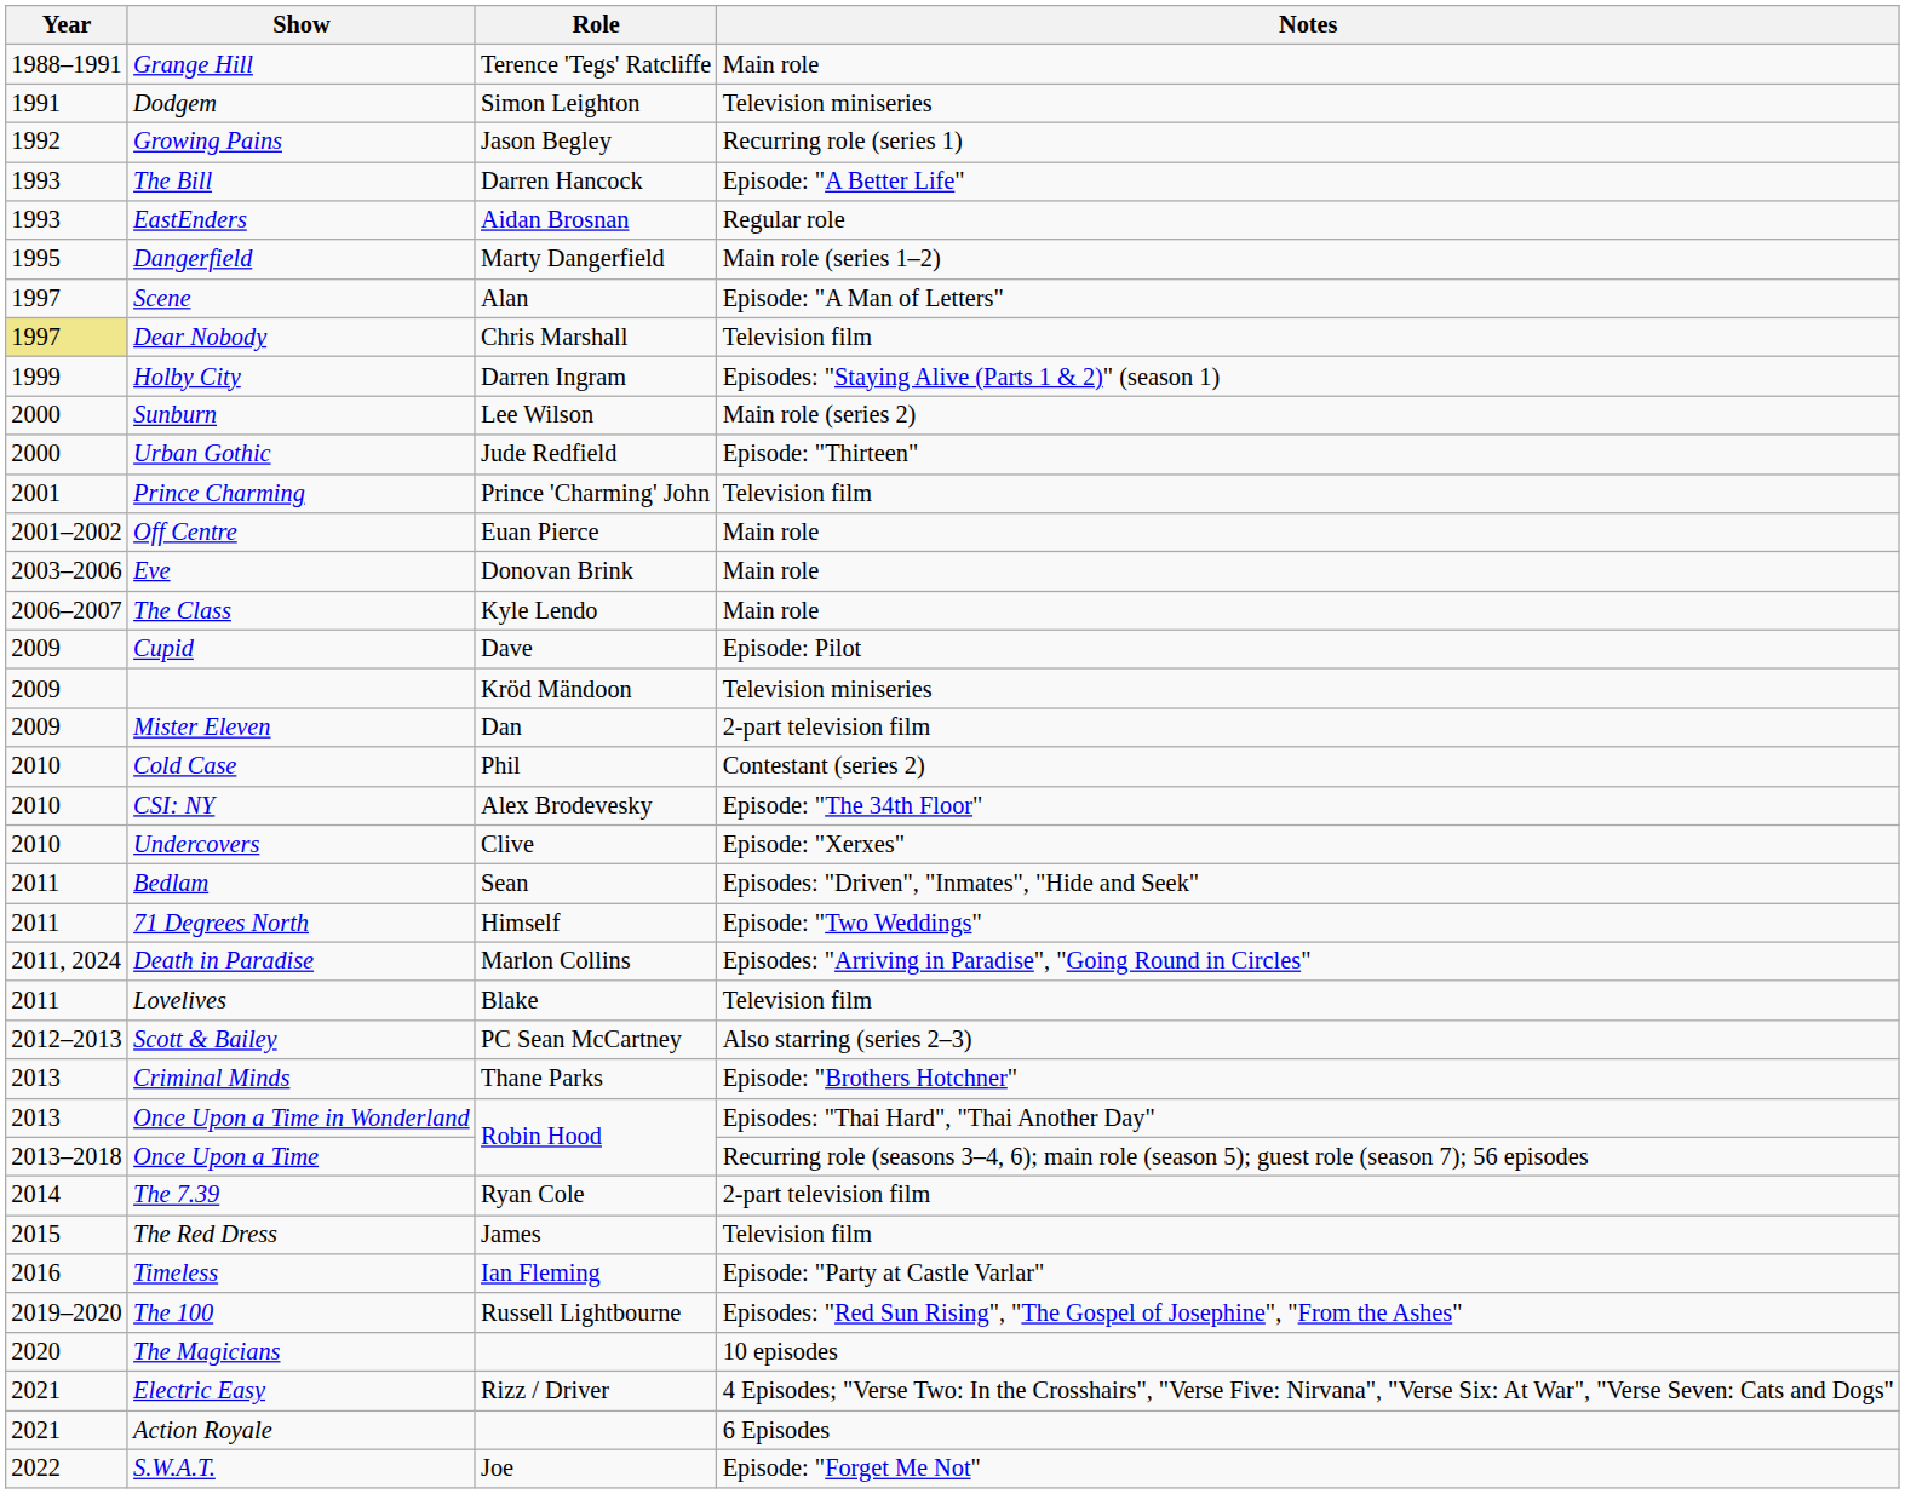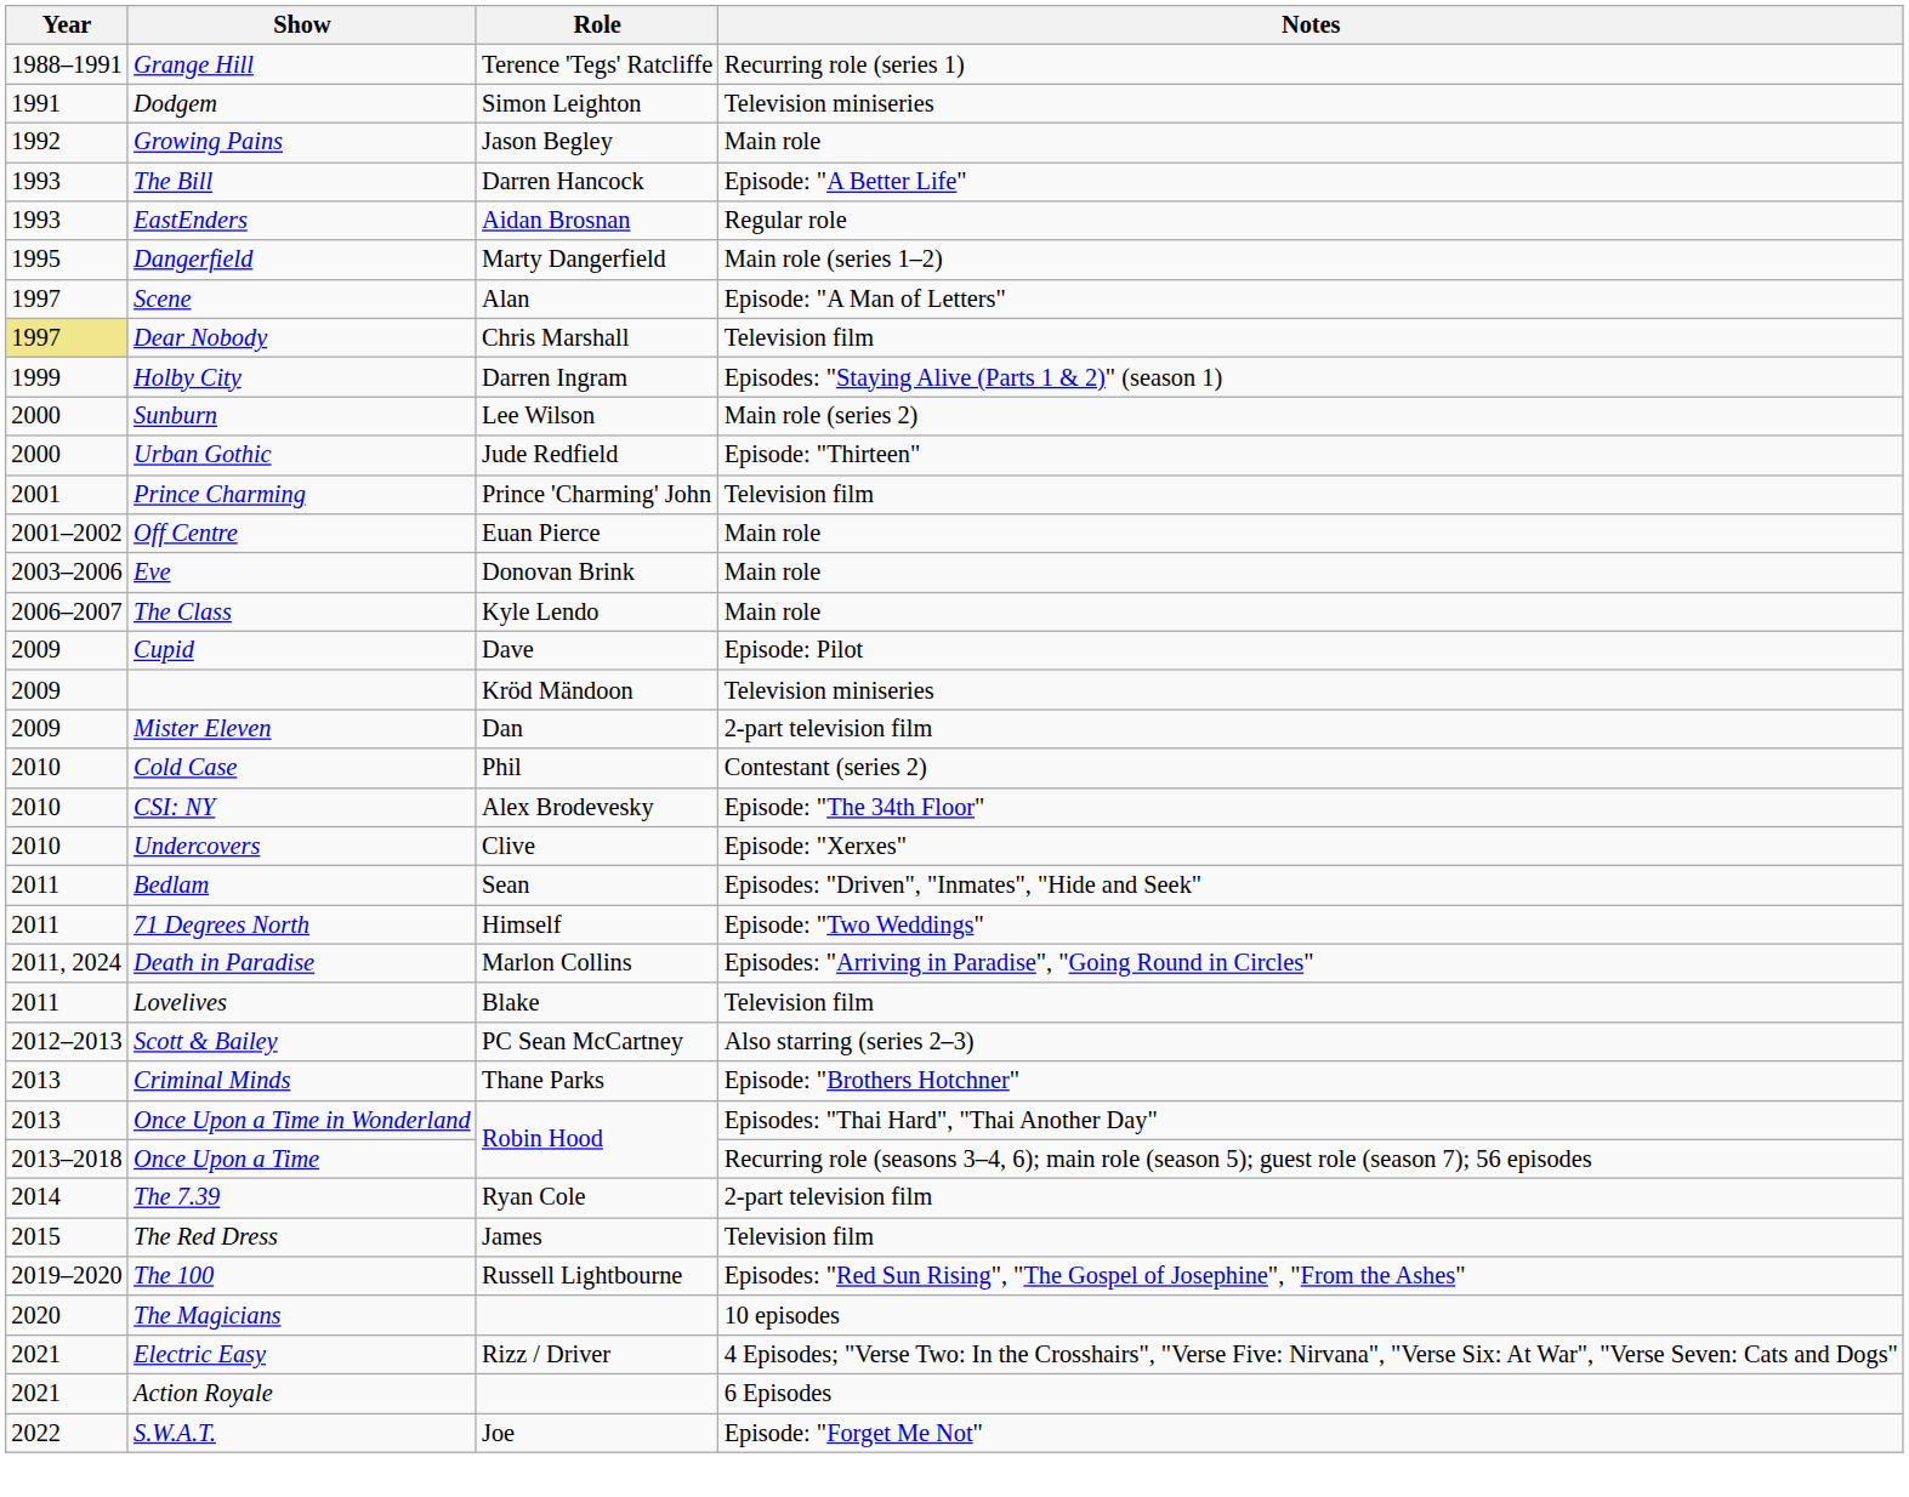Grange Hill | Notes: Main role -> Recurring role (series 1)
Growing Pains | Notes: Recurring role (series 1) -> Main role
- row: 2016 | Timeless | Ian Fleming | Episode: "Party at Castle Varlar"
